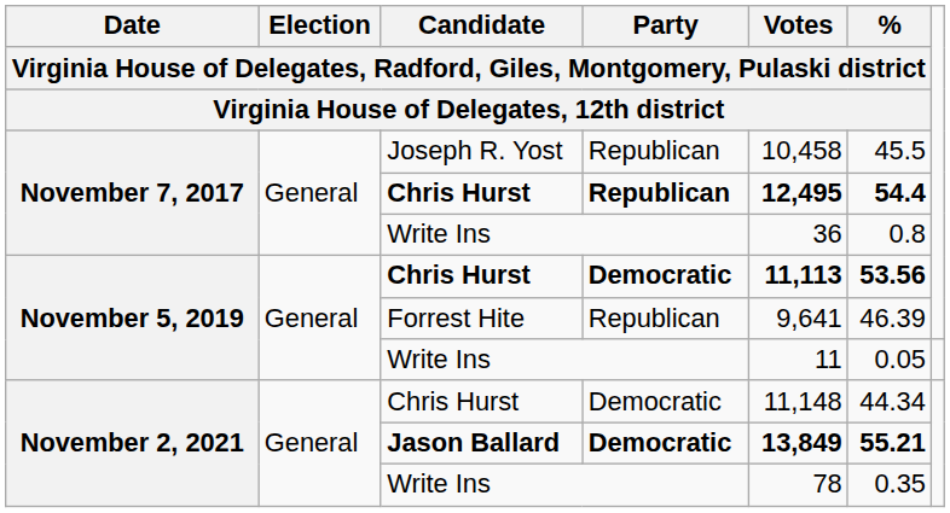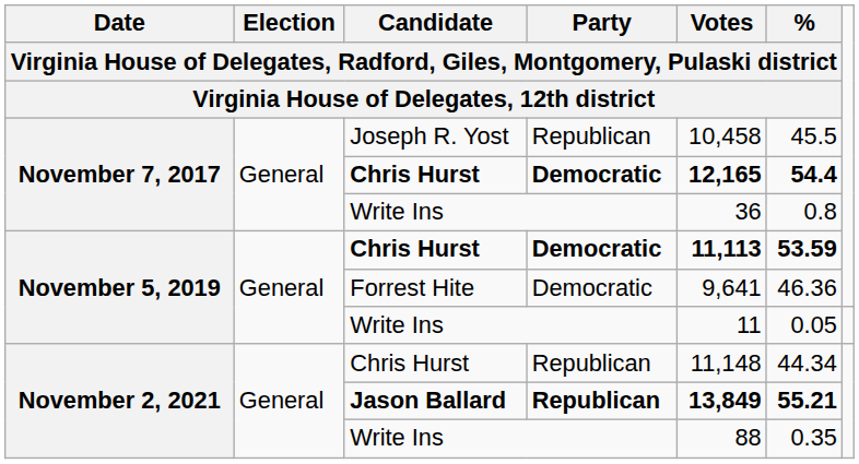November 7, 2017 / Chris Hurst | column 4: Republican -> Democratic
November 7, 2017 / Chris Hurst | column 5: 12,495 -> 12,165
November 5, 2019 / Chris Hurst | column 6: 53.56 -> 53.59
Forrest Hite | column 4: Republican -> Democratic
Forrest Hite | column 6: 46.39 -> 46.36
November 2, 2021 / Chris Hurst | column 4: Democratic -> Republican
Jason Ballard | column 4: Democratic -> Republican
November 2, 2021 / Write Ins | column 5: 78 -> 88
